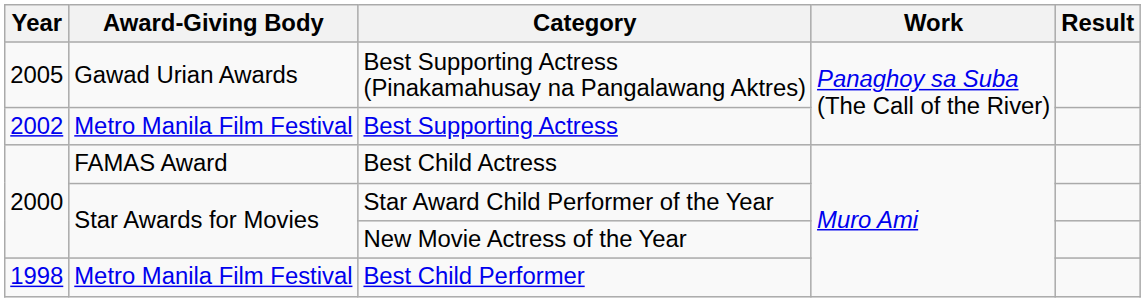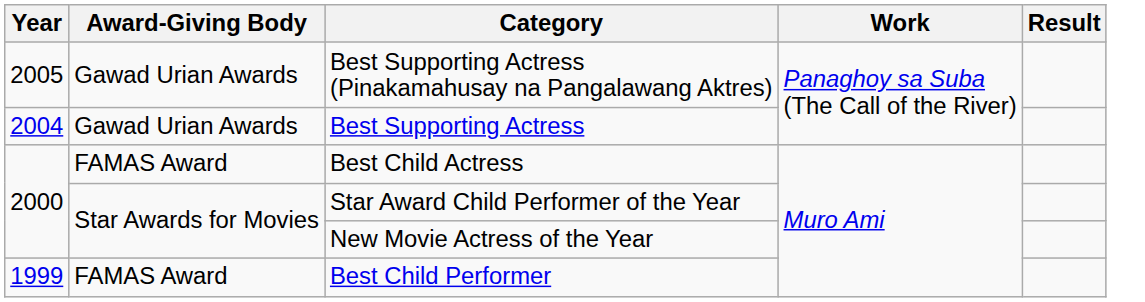Best Supporting Actress | Year: 2002 -> 2004
Best Supporting Actress | Award-Giving Body: Metro Manila Film Festival -> Gawad Urian Awards
Best Child Performer | Year: 1998 -> 1999
Best Child Performer | Award-Giving Body: Metro Manila Film Festival -> FAMAS Award
